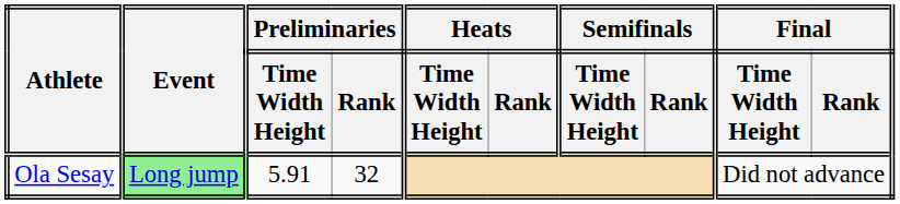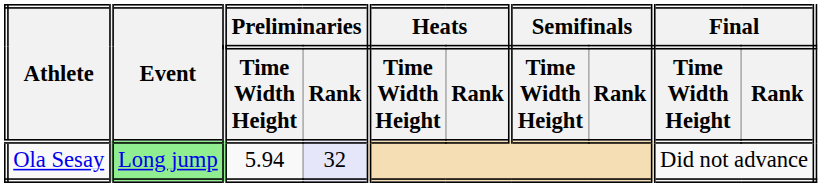Ola Sesay | Preliminaries / Time Width Height: 5.91 -> 5.94
Ola Sesay | Preliminaries / Rank: no background -> lavender background
